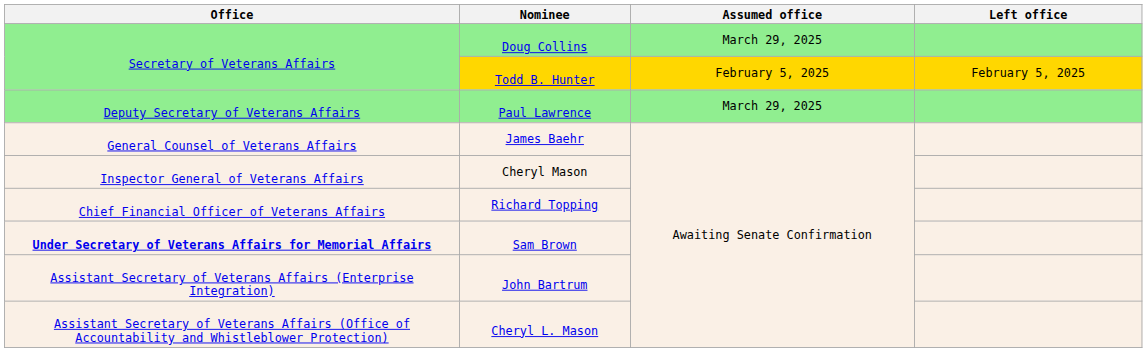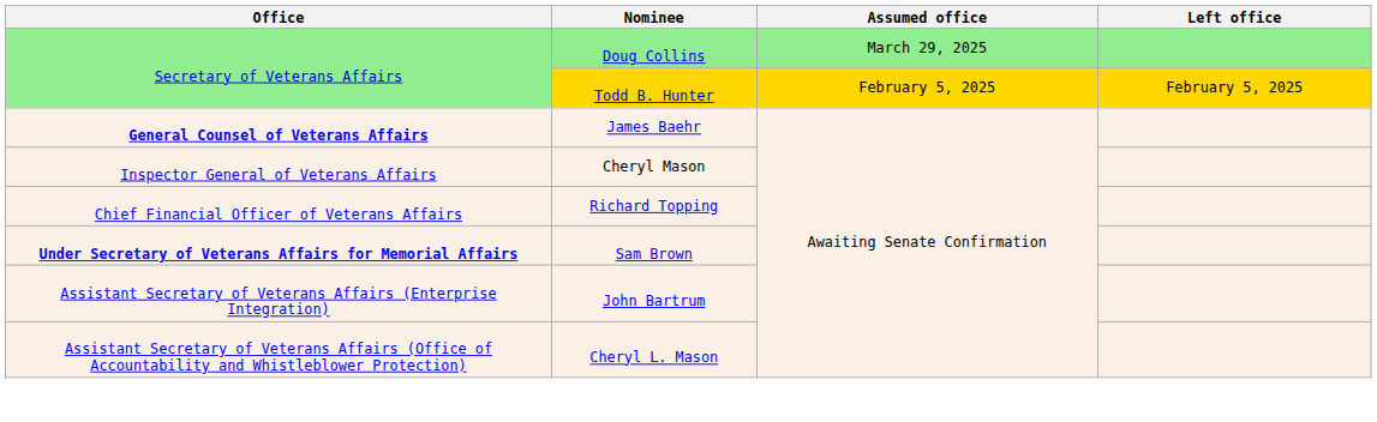- row: Deputy Secretary of Veterans Affairs | Paul Lawrence | March 29, 2025
James Baehr | Office: normal -> bold
